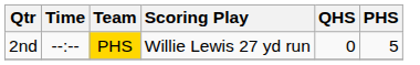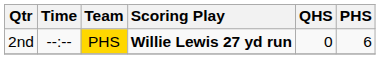2nd | Scoring Play: normal -> bold
2nd | PHS: 5 -> 6
